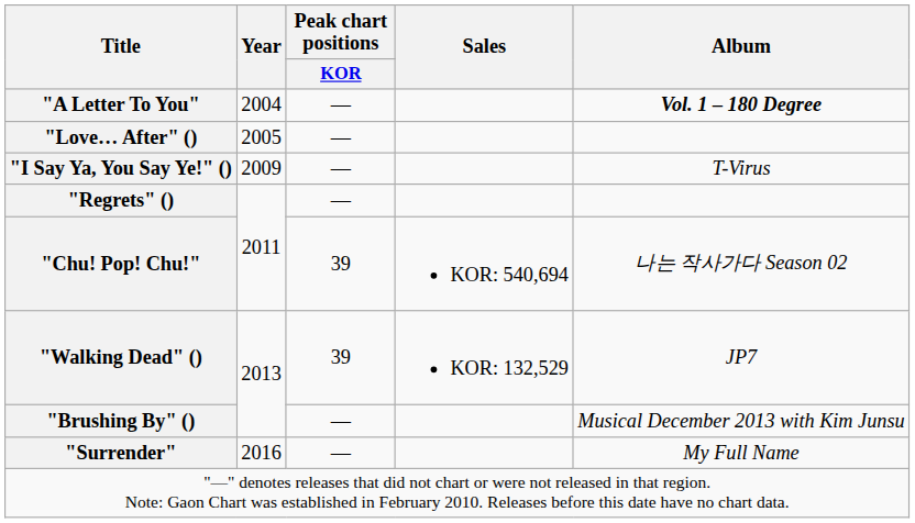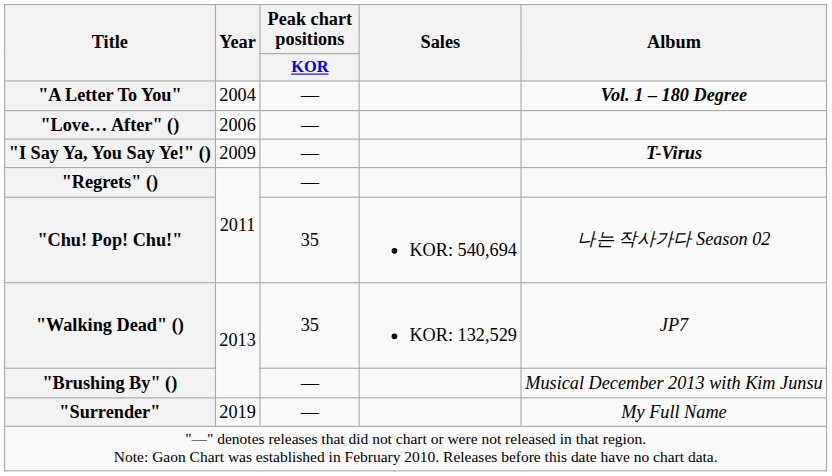"Love… After" () | Year: 2005 -> 2006
"I Say Ya, You Say Ye!" () | Album: normal -> bold
"Chu! Pop! Chu!" | Peak chart positions / KOR: 39 -> 35
"Walking Dead" () | Peak chart positions / KOR: 39 -> 35
"Surrender" | Year: 2016 -> 2019
